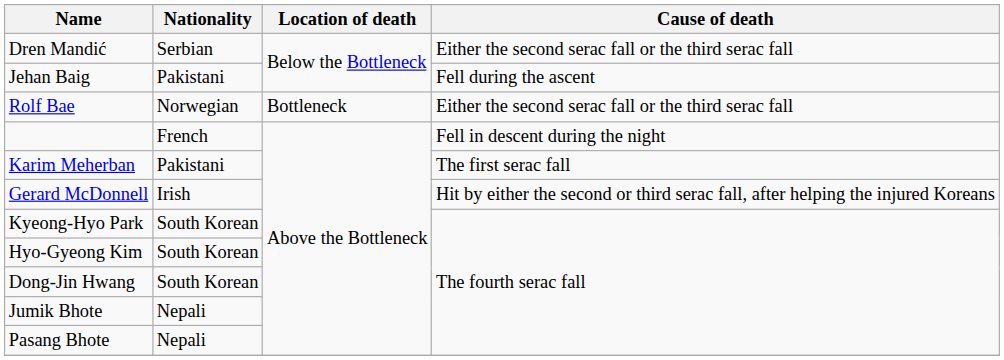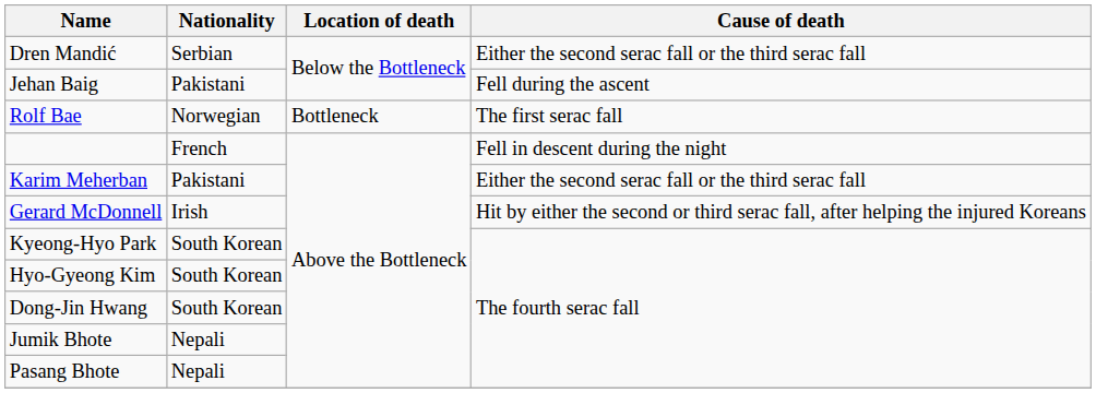Rolf Bae | Cause of death: Either the second serac fall or the third serac fall -> The first serac fall
Karim Meherban | Cause of death: The first serac fall -> Either the second serac fall or the third serac fall
